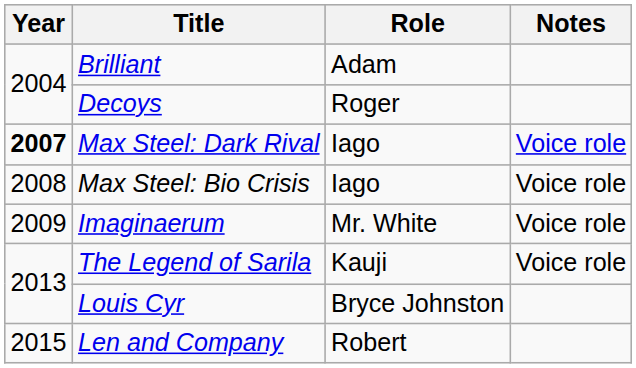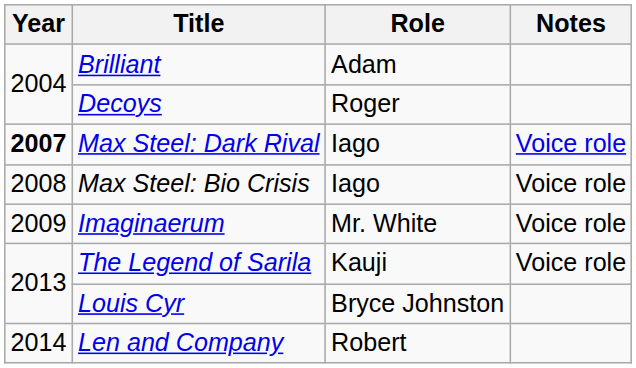Len and Company | Year: 2015 -> 2014
